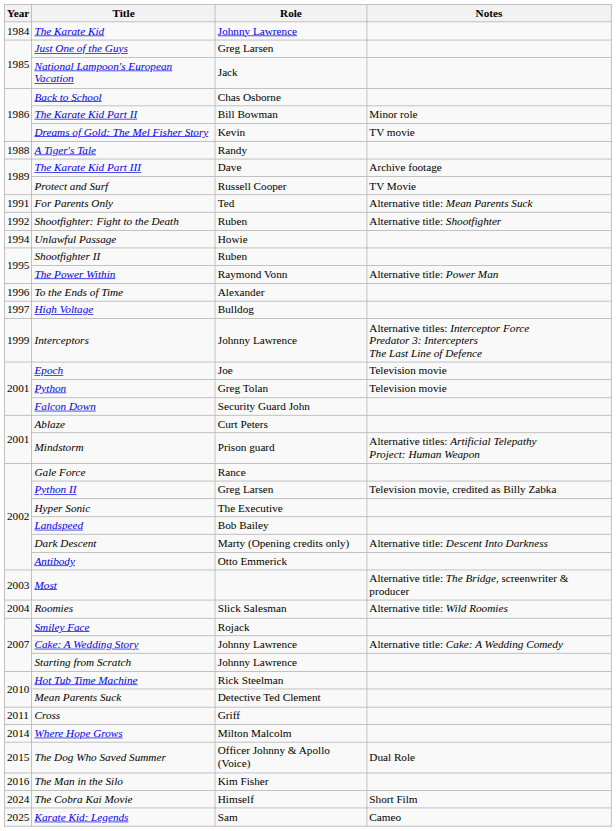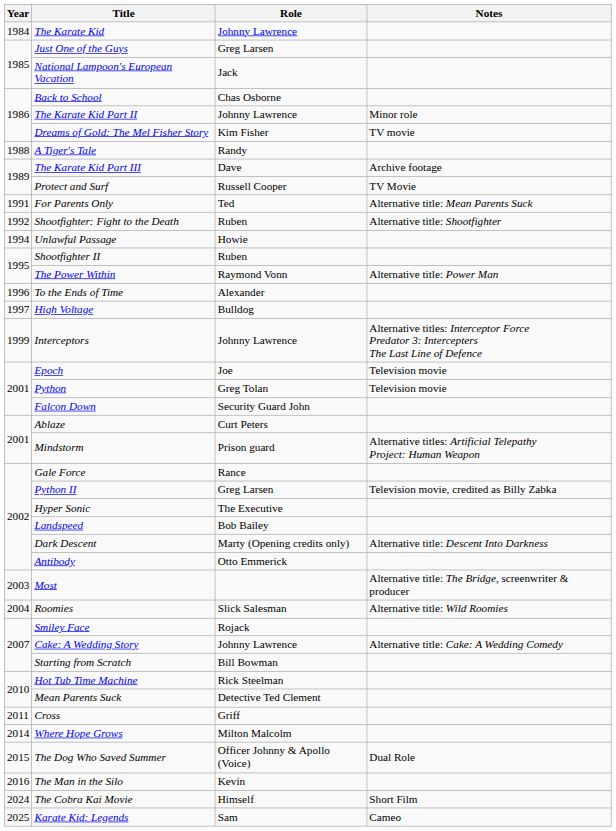The Karate Kid Part II | Role: Bill Bowman -> Johnny Lawrence
Dreams of Gold: The Mel Fisher Story | Role: Kevin -> Kim Fisher
Starting from Scratch | Role: Johnny Lawrence -> Bill Bowman
The Man in the Silo | Role: Kim Fisher -> Kevin
